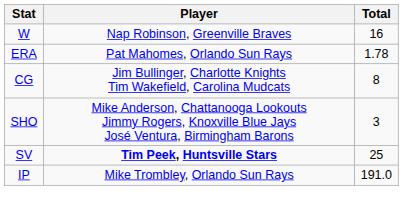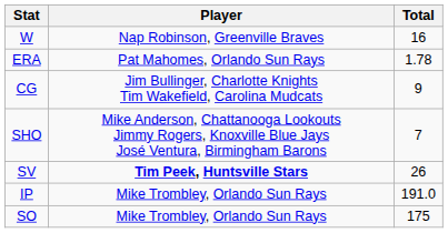CG | Total: 8 -> 9
SHO | Total: 3 -> 7
SV | Total: 25 -> 26
+ row: SO | Mike Trombley, Orlando Sun Rays | 175
